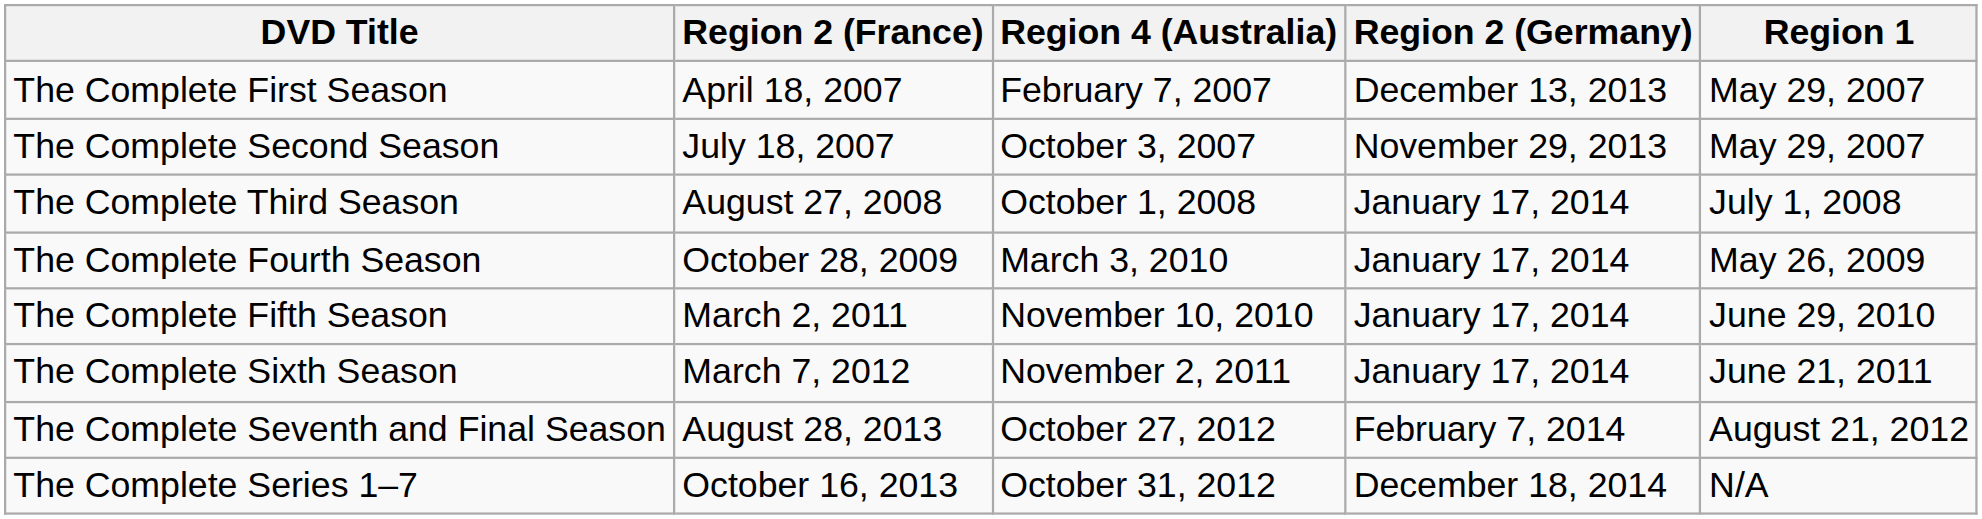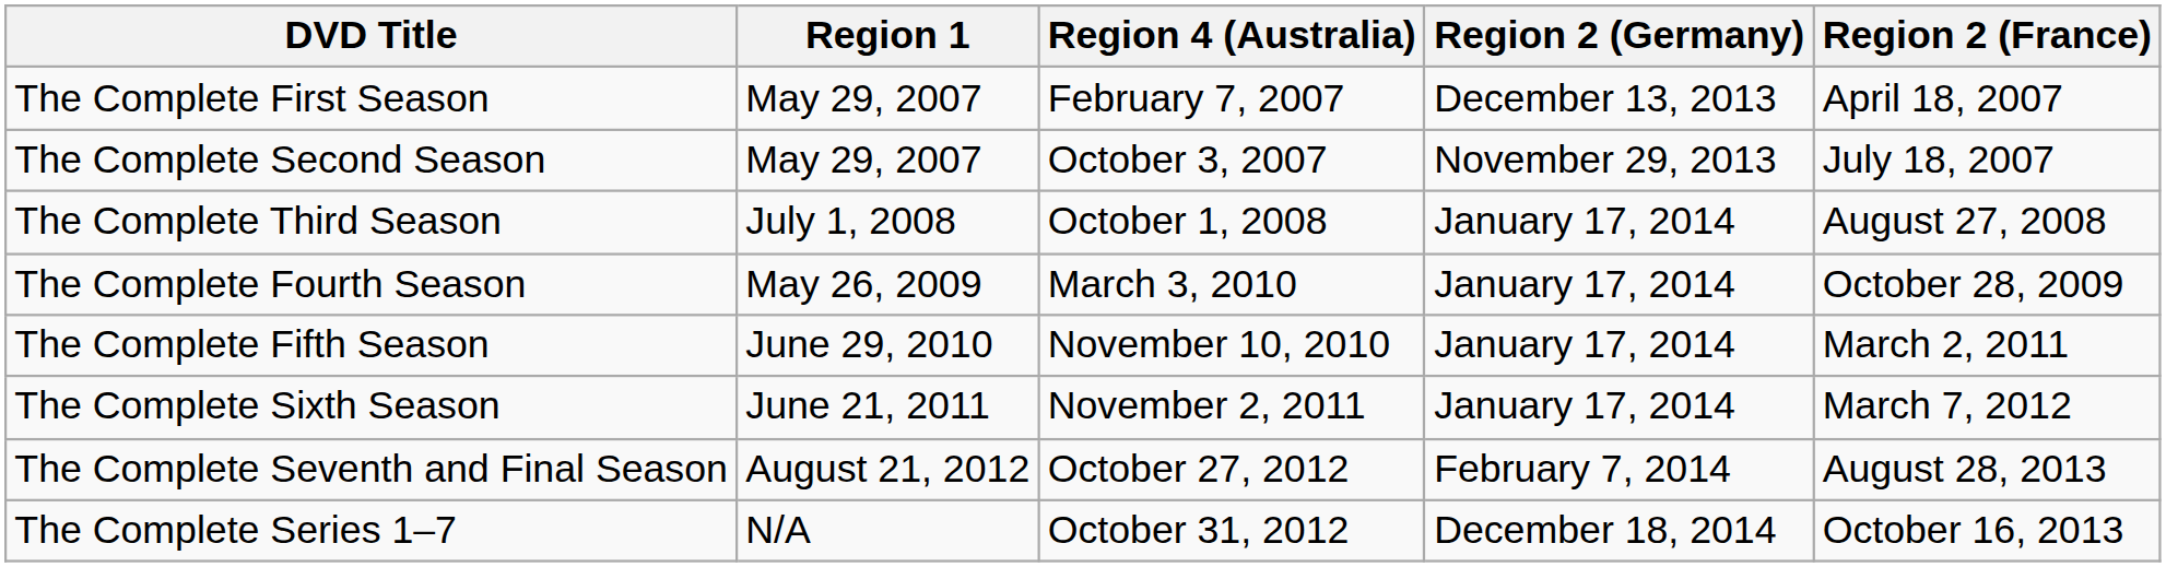columns swapped: Region 1 <-> Region 2 (France)
